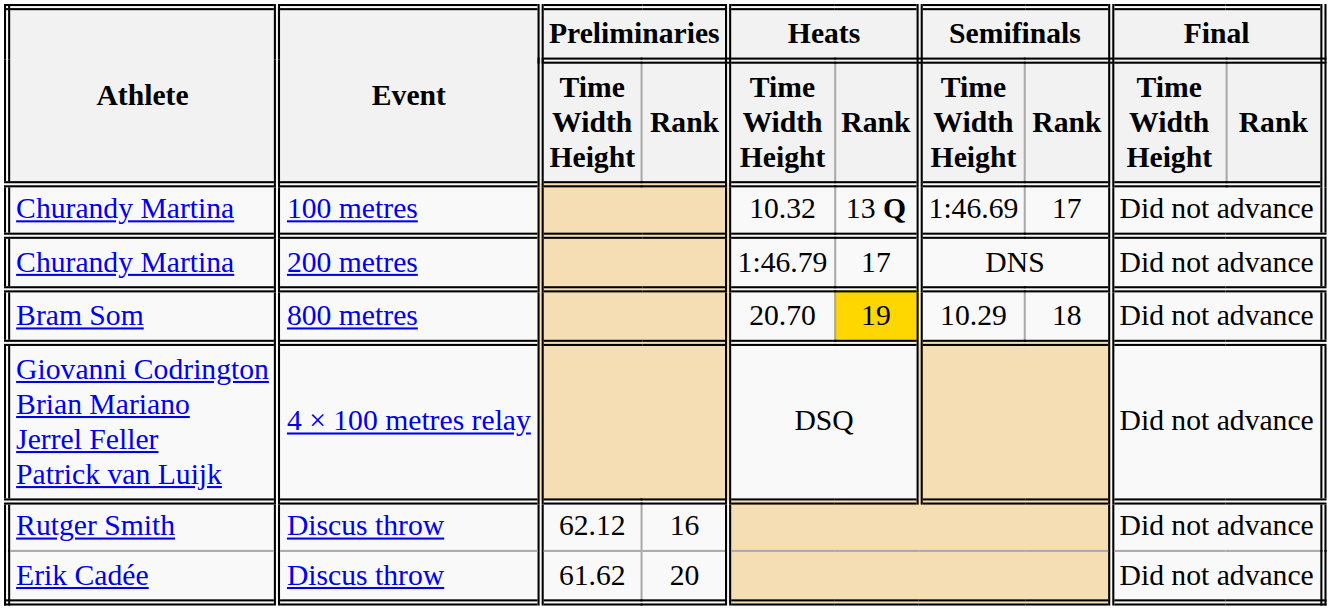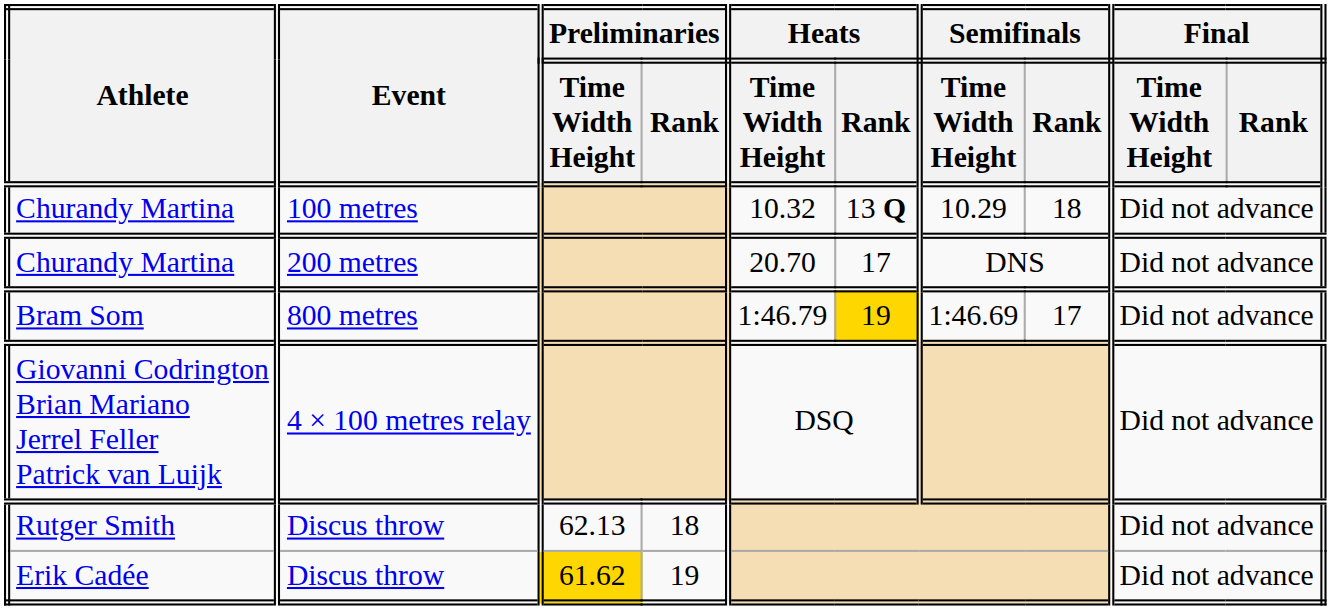Churandy Martina / 100 metres | Semifinals / Time Width Height: 1:46.69 -> 10.29
Churandy Martina / 100 metres | Semifinals / Rank: 17 -> 18
Churandy Martina / 200 metres | Heats / Time Width Height: 1:46.79 -> 20.70
Bram Som | Heats / Time Width Height: 20.70 -> 1:46.79
Bram Som | Semifinals / Time Width Height: 10.29 -> 1:46.69
Bram Som | Semifinals / Rank: 18 -> 17
Rutger Smith | Preliminaries / Time Width Height: 62.12 -> 62.13
Rutger Smith | Preliminaries / Rank: 16 -> 18
Erik Cadée | Preliminaries / Time Width Height: no background -> gold background
Erik Cadée | Preliminaries / Rank: 20 -> 19
